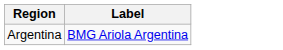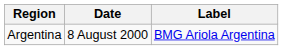+ column: Date | 8 August 2000
